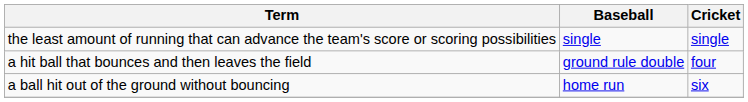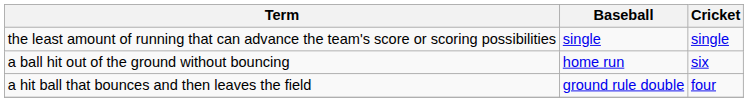rows swapped: a hit ball that bounces and then leaves the field <-> a ball hit out of the ground without bouncing
